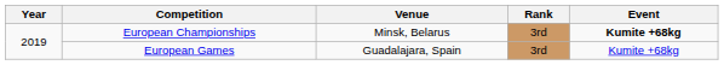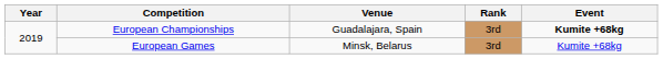European Championships | Venue: Minsk, Belarus -> Guadalajara, Spain
European Games | Venue: Guadalajara, Spain -> Minsk, Belarus
